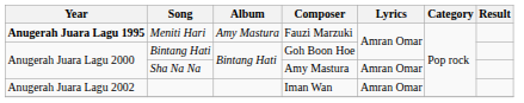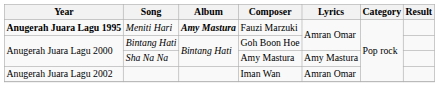Meniti Hari | Album: normal -> bold
Sha Na Na | Lyrics: Amran Omar -> Amy Mastura
